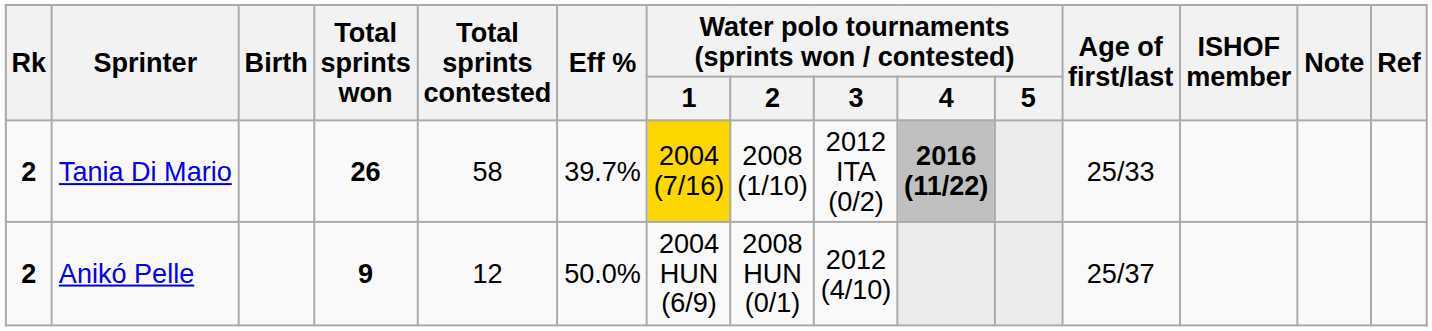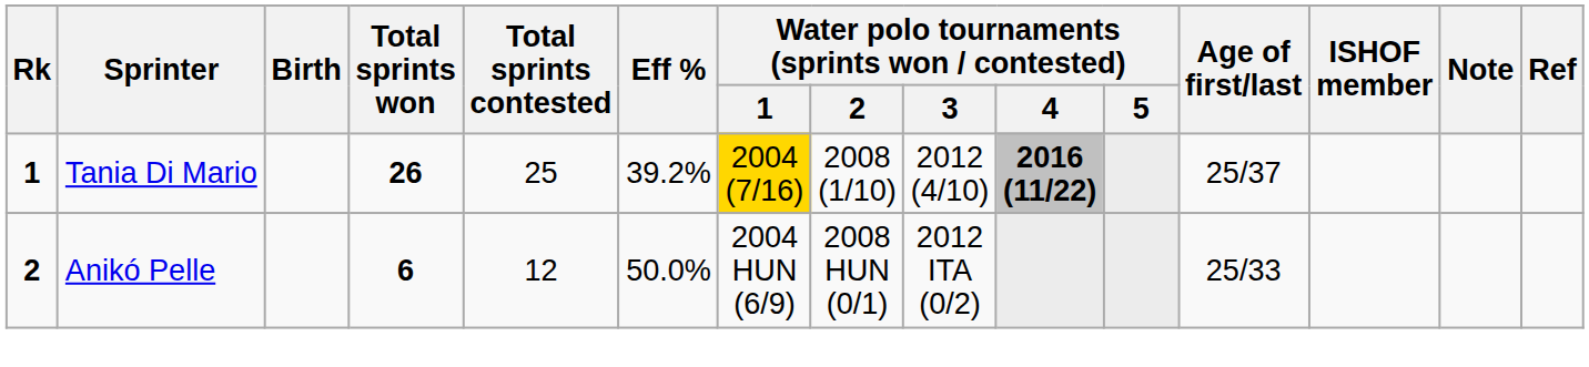Tania Di Mario | Rk: 2 -> 1
Tania Di Mario | Total sprints contested: 58 -> 25
Tania Di Mario | Eff %: 39.7% -> 39.2%
Tania Di Mario | Water polo tournaments (sprints won / contested) / 3: 2012 ITA (0/2) -> 2012 (4/10)
Tania Di Mario | Age of first/last: 25/33 -> 25/37
Anikó Pelle | Total sprints won: 9 -> 6
Anikó Pelle | Water polo tournaments (sprints won / contested) / 3: 2012 (4/10) -> 2012 ITA (0/2)
Anikó Pelle | Age of first/last: 25/37 -> 25/33
